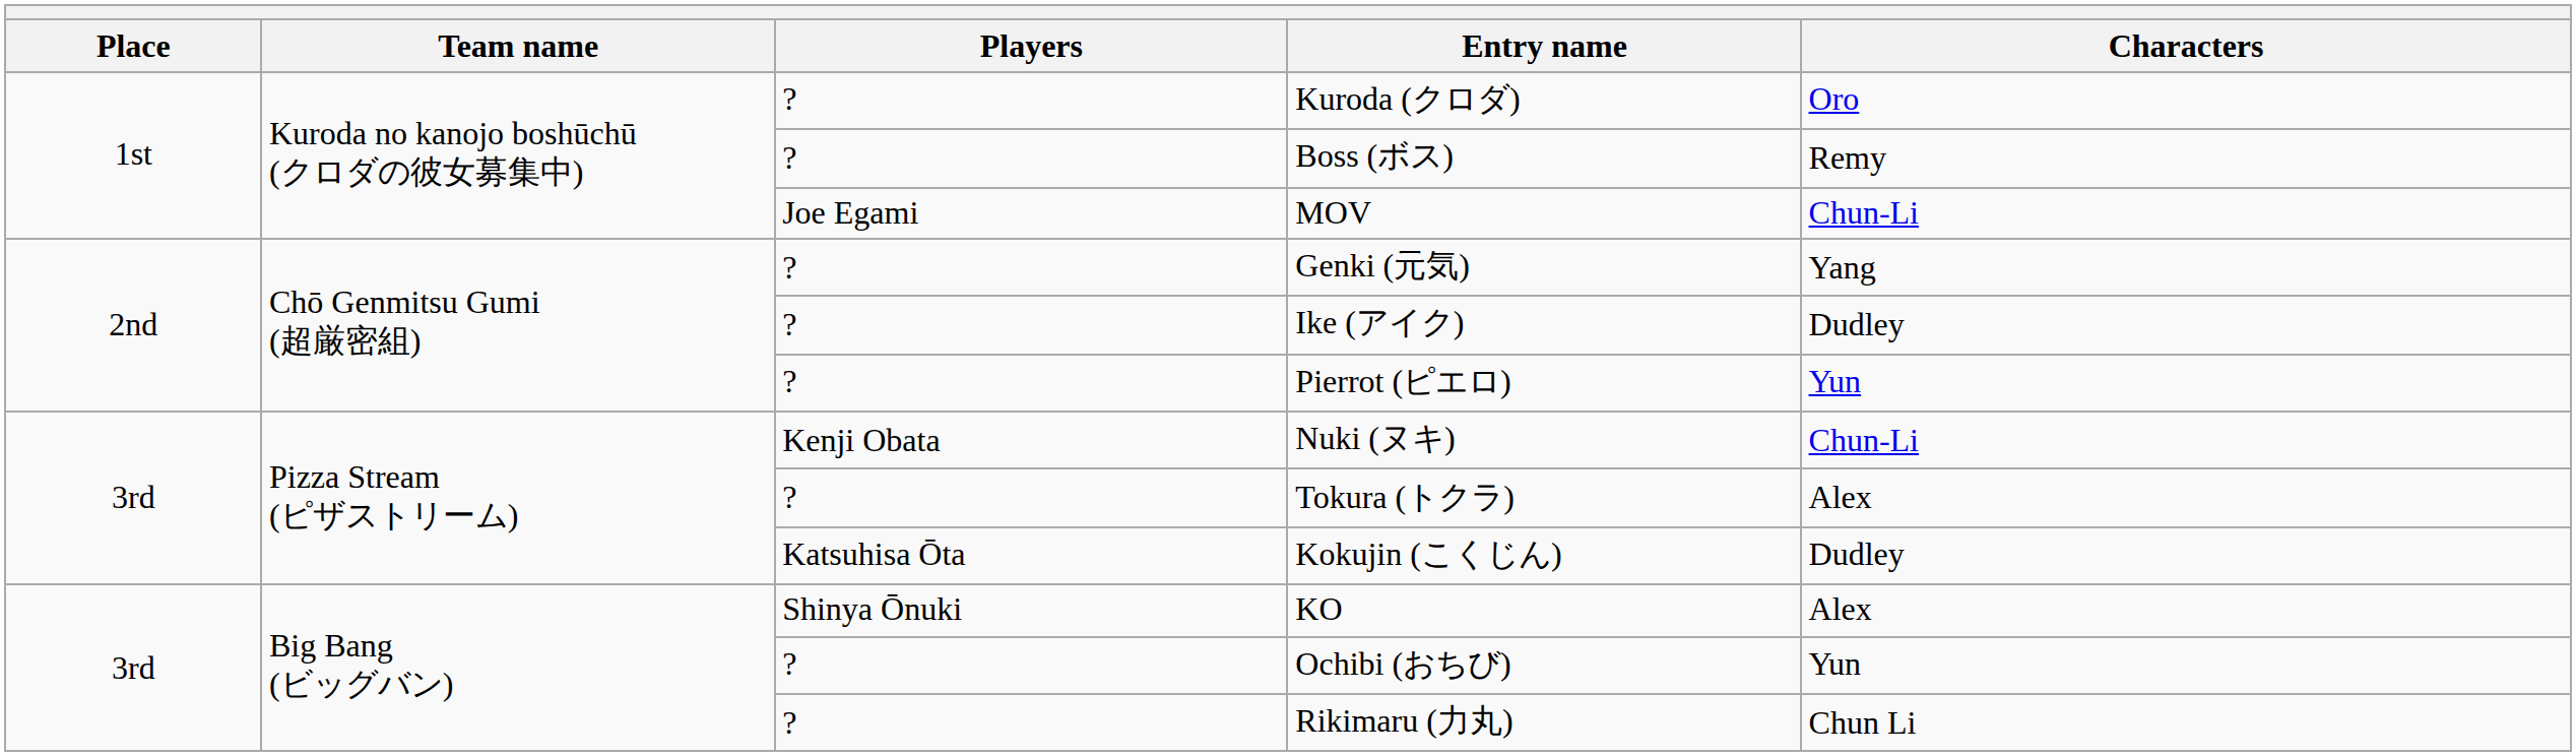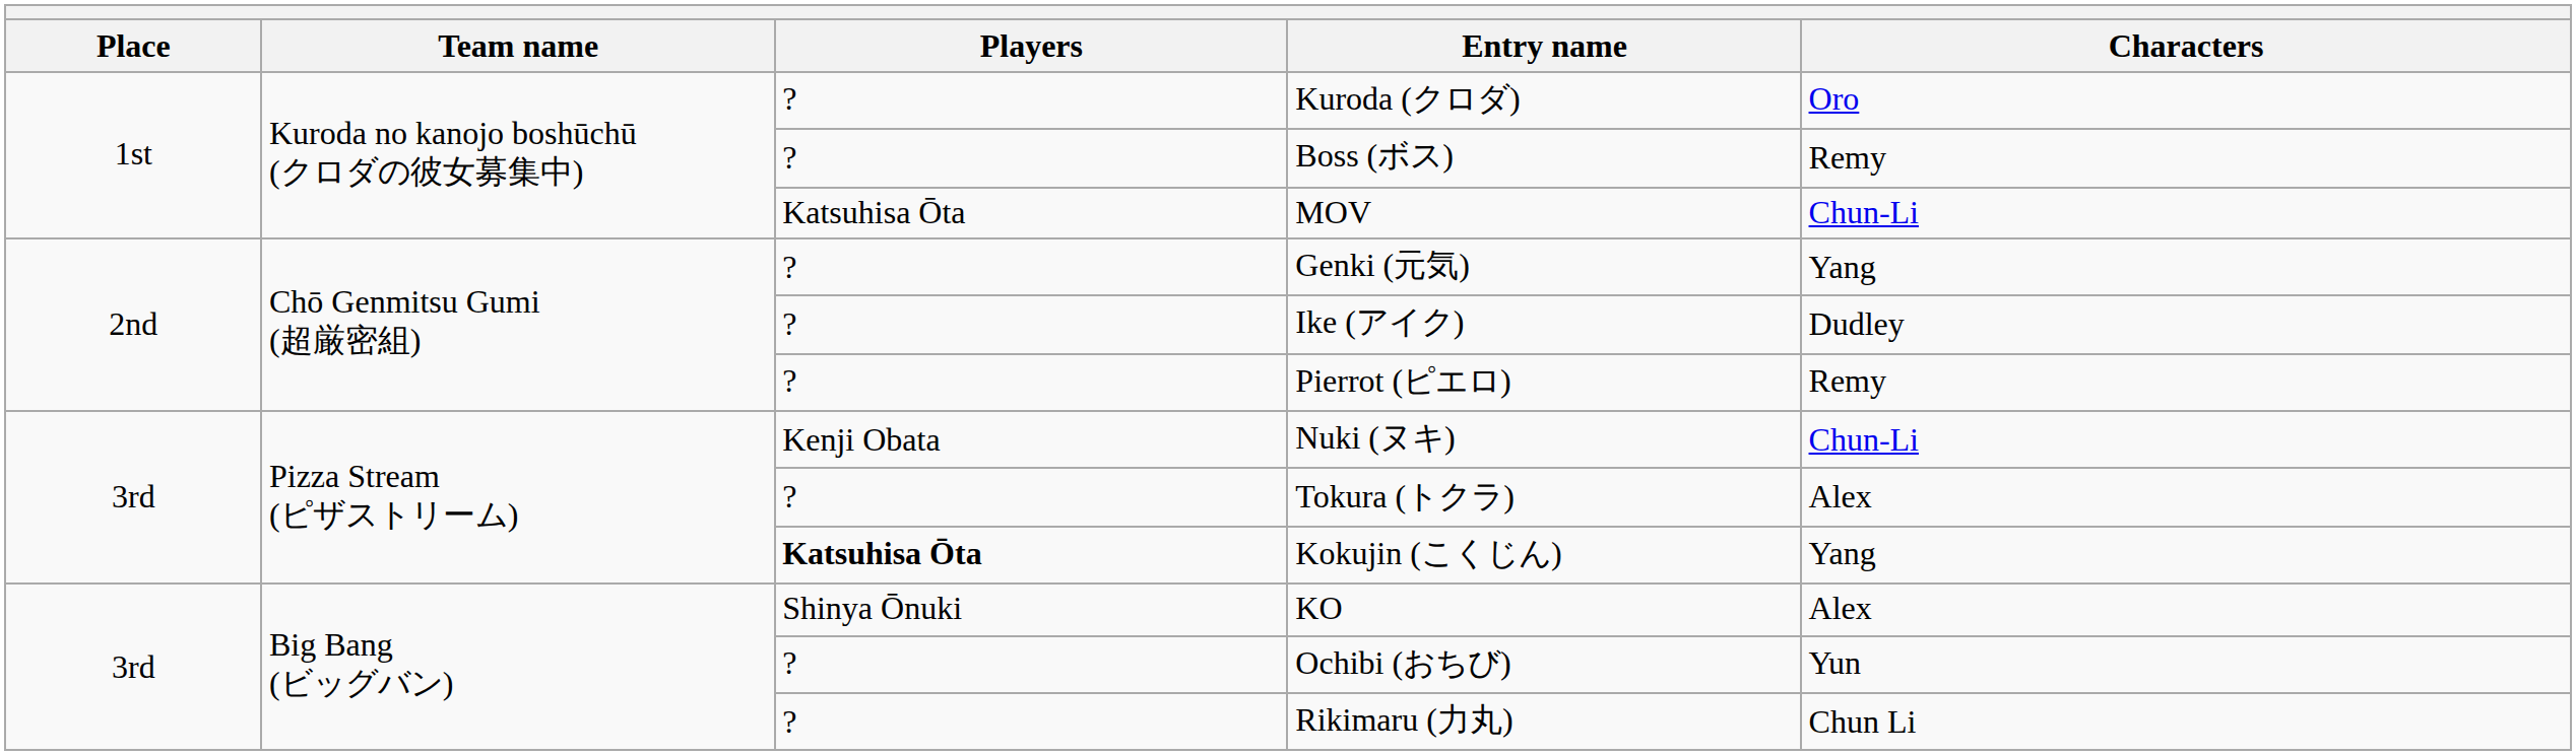MOV | Players: Joe Egami -> Katsuhisa Ōta
Pierrot (ピエロ) | Characters: Yun -> Remy
Kokujin (こくじん) | Players: normal -> bold
Kokujin (こくじん) | Characters: Dudley -> Yang
